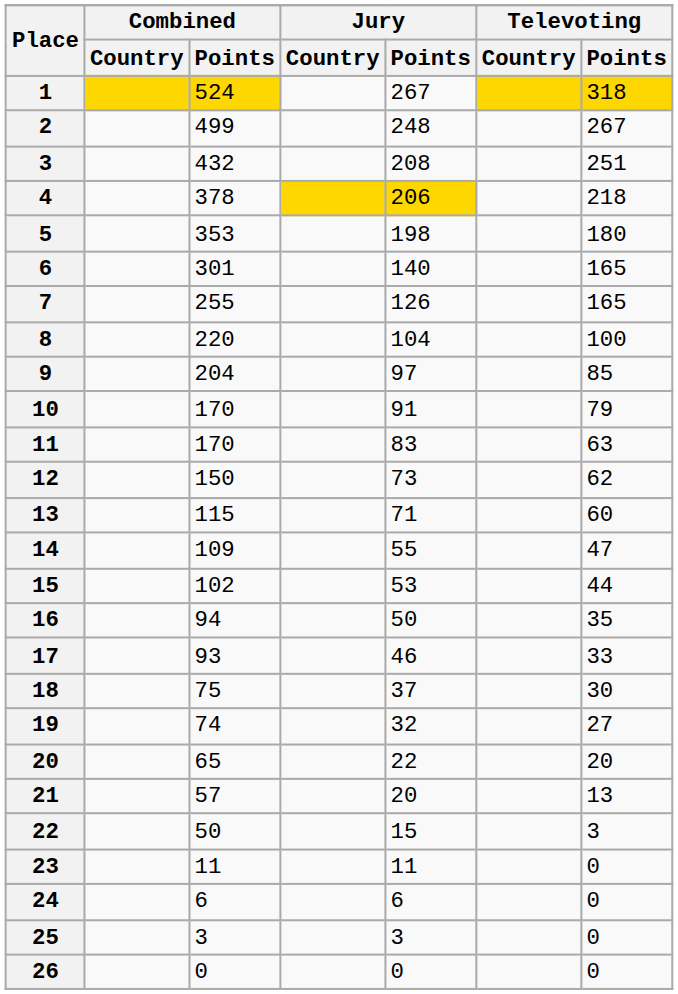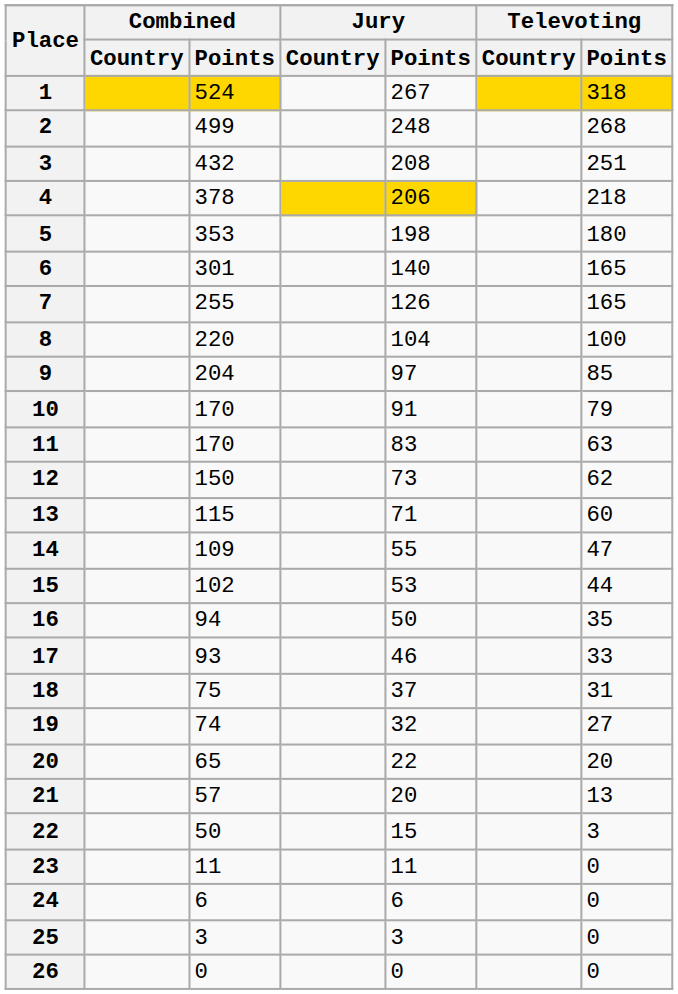2 | Televoting / Points: 267 -> 268
18 | Televoting / Points: 30 -> 31
